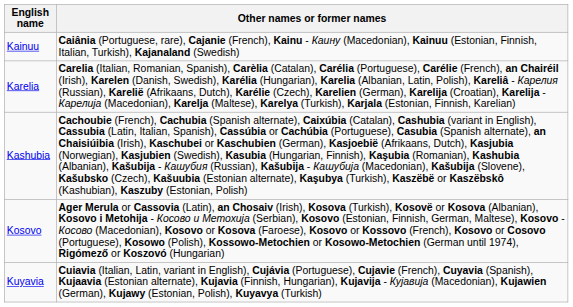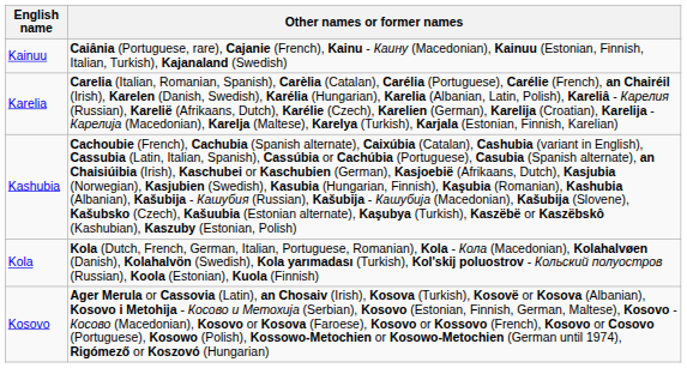+ row: Kola | Kola (Dutch, French, German, Italian, Portuguese, Romanian), Kola - Кола (Macedonian), Kolahalvøen (Danish), Kolahalvön (Swedish), Kola yarımadası (Turkish), Kol'skij poluostrov - Кольский полуостров (Russian), Koola (Estonian), Kuola (Finnish)
- row: Kuyavia | Cuiavia (Italian, Latin, variant in English), Cujávia (Portuguese), Cujavie (French), Cuyavia (Spanish), Kujaavia (Estonian alternate), Kujavia (Finnish, Hungarian), Kujaviјa - Кујавија (Macedonian), Kujawien (German), Kujawy (Estonian, Polish), Kuyavya (Turkish)
